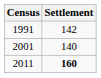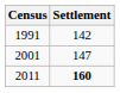2001 | Settlement: 140 -> 147
